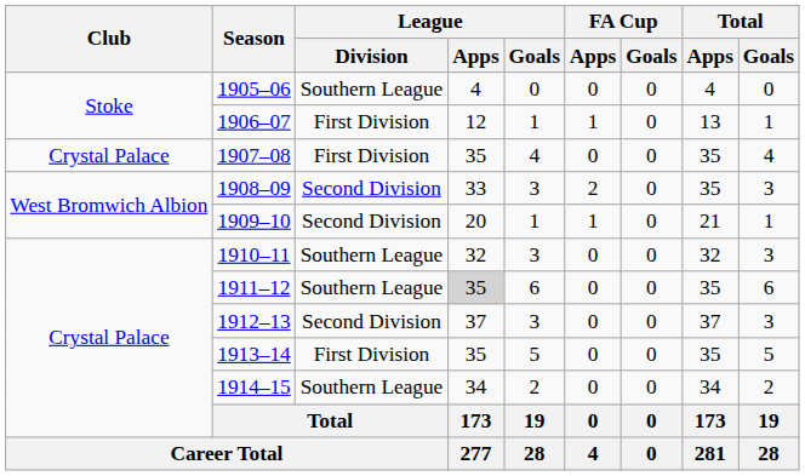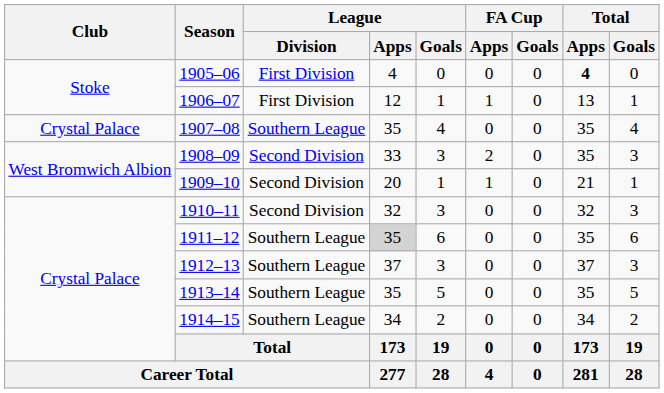1905–06 | League / Division: Southern League -> First Division
1905–06 | Total / Apps: normal -> bold
1907–08 | League / Division: First Division -> Southern League
1910–11 | League / Division: Southern League -> Second Division
1912–13 | League / Division: Second Division -> Southern League
1913–14 | League / Division: First Division -> Southern League
